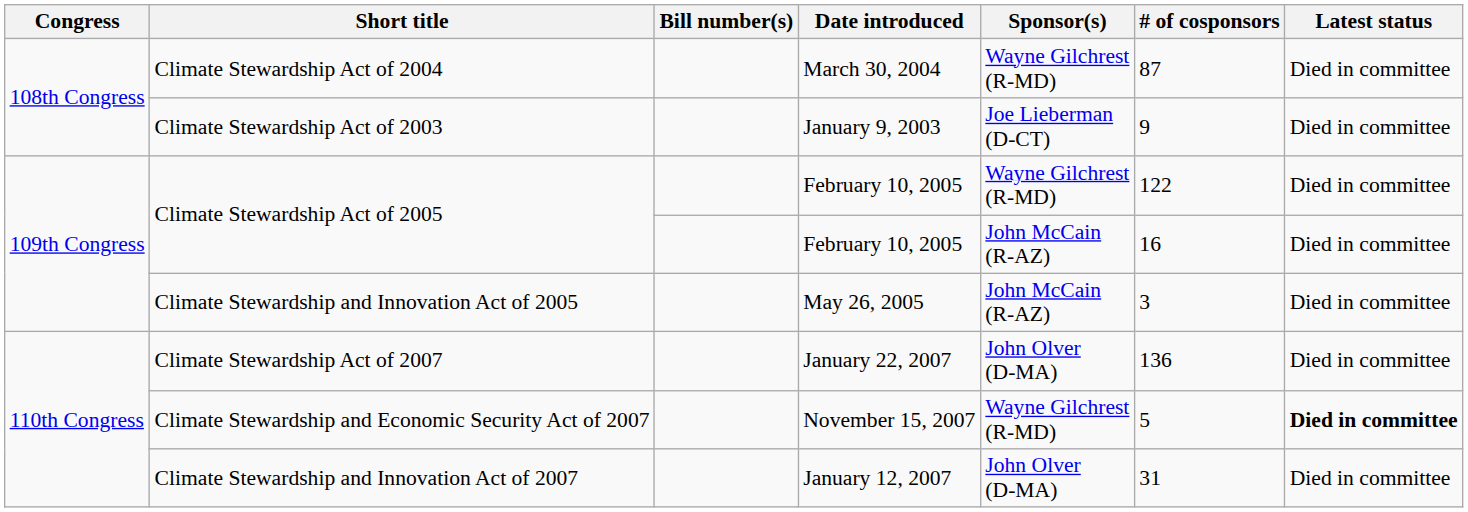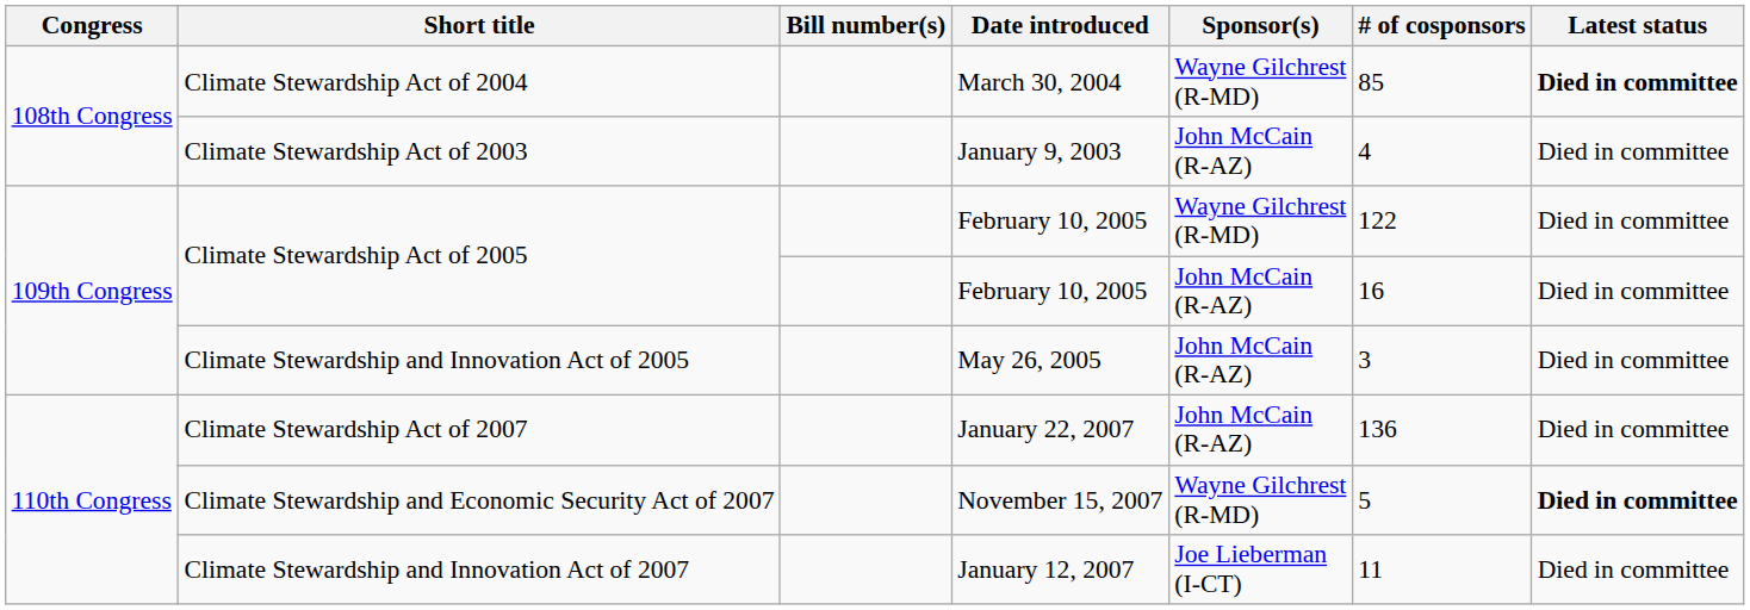Climate Stewardship Act of 2004 | # of cosponsors: 87 -> 85
Climate Stewardship Act of 2004 | Latest status: normal -> bold
Climate Stewardship Act of 2003 | Sponsor(s): Joe Lieberman (D-CT) -> John McCain (R-AZ)
Climate Stewardship Act of 2003 | # of cosponsors: 9 -> 4
Climate Stewardship Act of 2007 | Sponsor(s): John Olver (D-MA) -> John McCain (R-AZ)
Climate Stewardship and Innovation Act of 2007 | Sponsor(s): John Olver (D-MA) -> Joe Lieberman (I-CT)
Climate Stewardship and Innovation Act of 2007 | # of cosponsors: 31 -> 11
